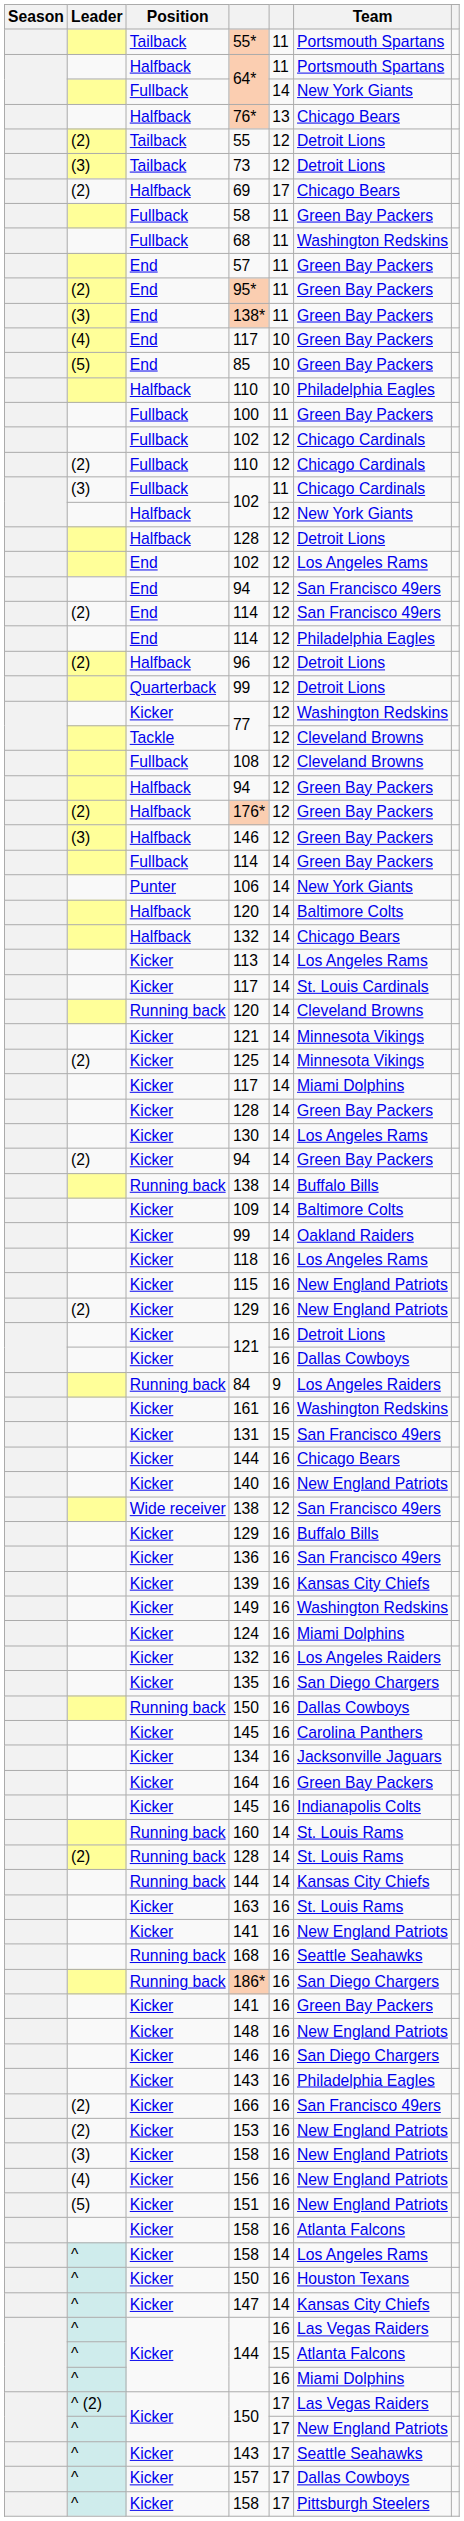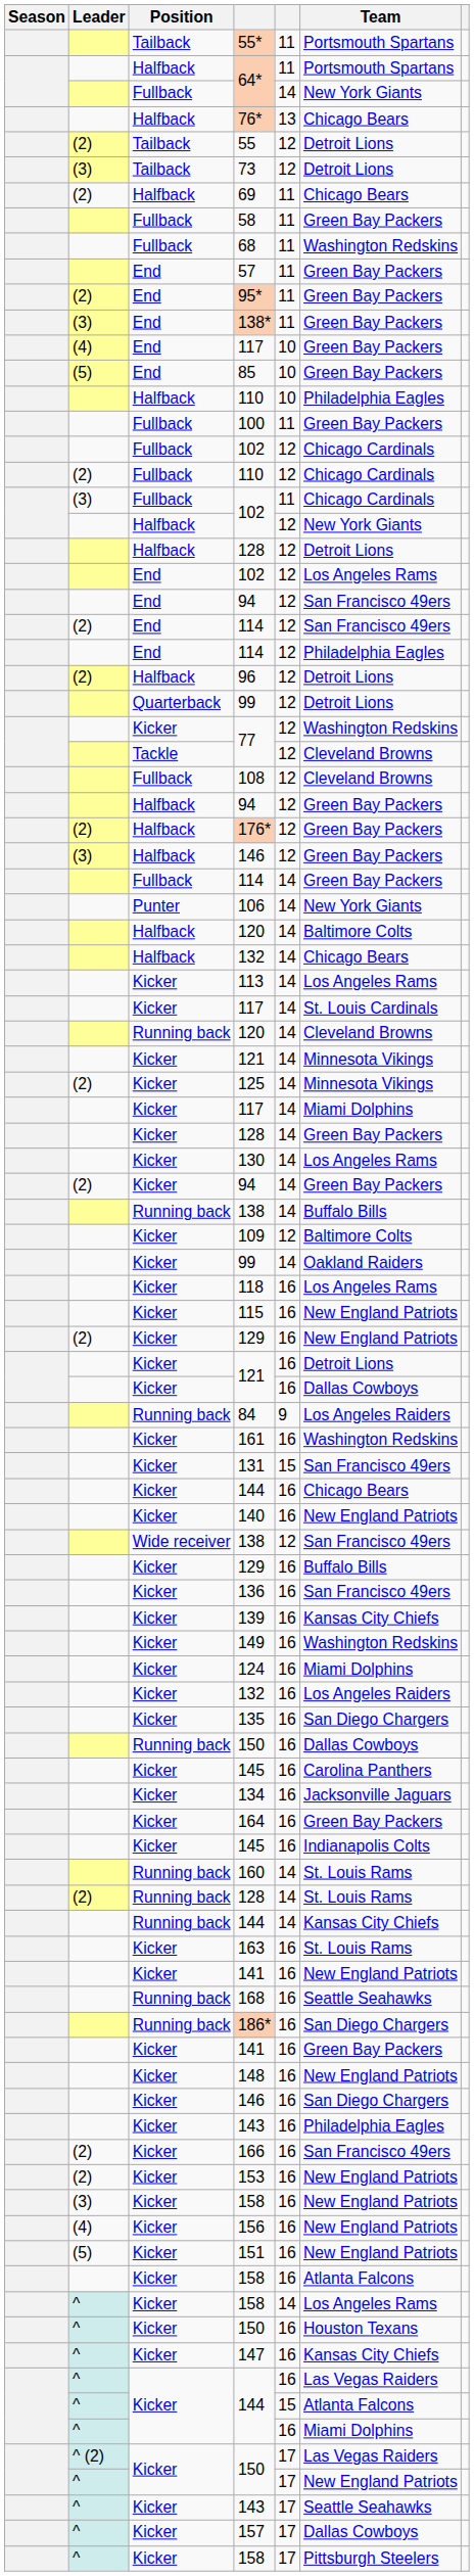69 | column 5: 17 -> 11
109 | column 5: 14 -> 12
147 | column 5: 14 -> 16
